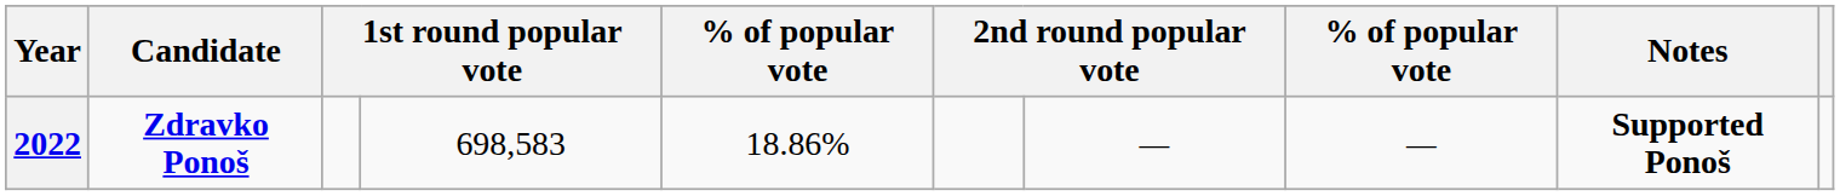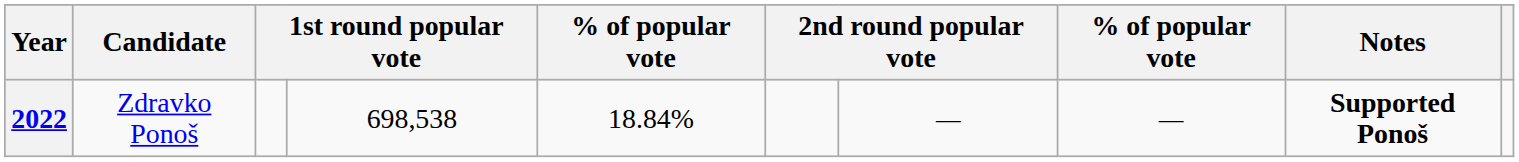2022 | Candidate: bold -> normal
2022 | column 4: 698,583 -> 698,538
2022 | column 5: 18.86% -> 18.84%
